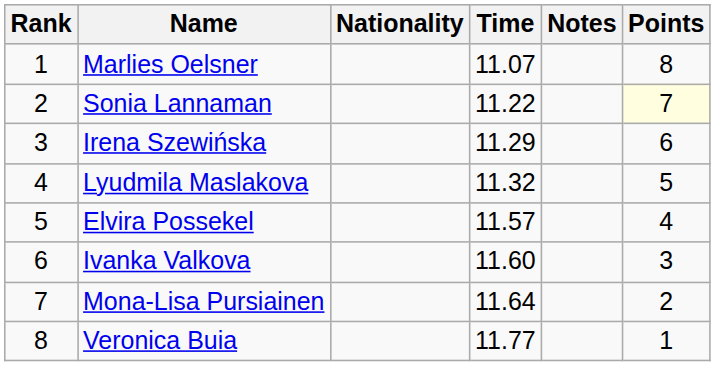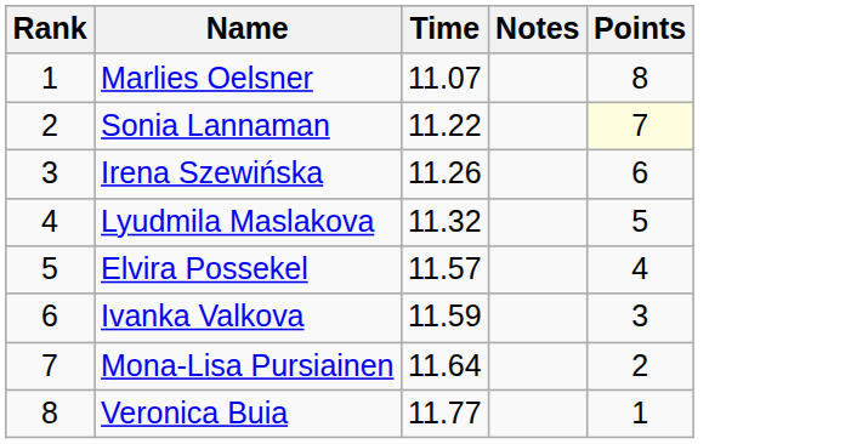- column: Nationality
Irena Szewińska | Time: 11.29 -> 11.26
Ivanka Valkova | Time: 11.60 -> 11.59
